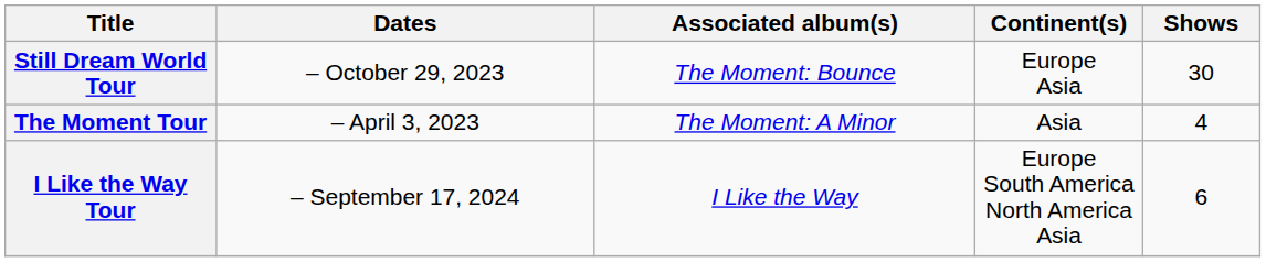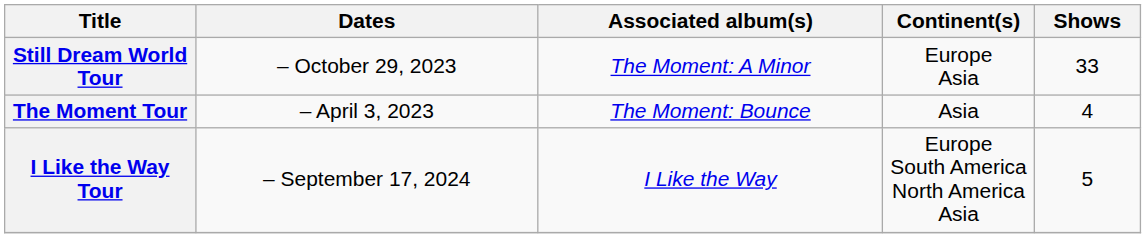Still Dream World Tour | Associated album(s): The Moment: Bounce -> The Moment: A Minor
Still Dream World Tour | Shows: 30 -> 33
The Moment Tour | Associated album(s): The Moment: A Minor -> The Moment: Bounce
I Like the Way Tour | Shows: 6 -> 5
